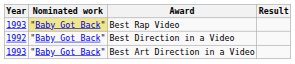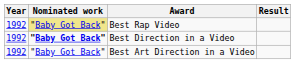Best Rap Video | Year: 1993 -> 1992
Best Direction in a Video | Nominated work: normal -> bold
Best Art Direction in a Video | Year: 1993 -> 1992
